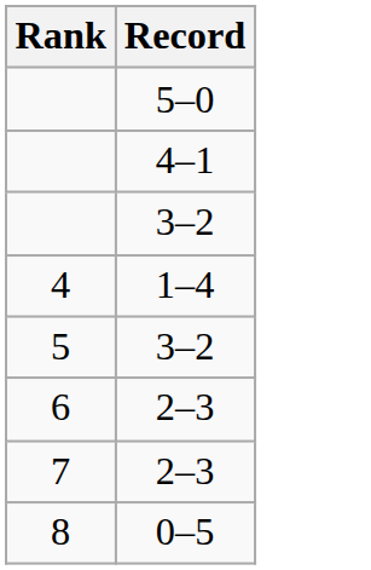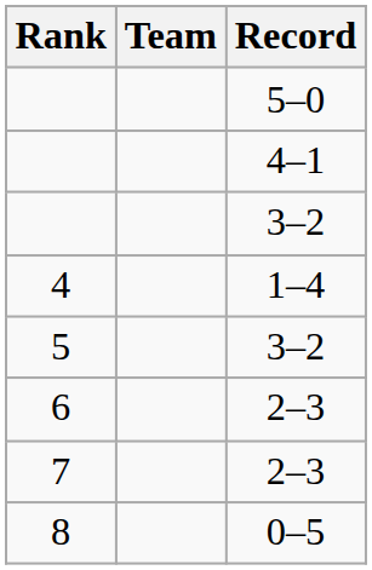+ column: Team
